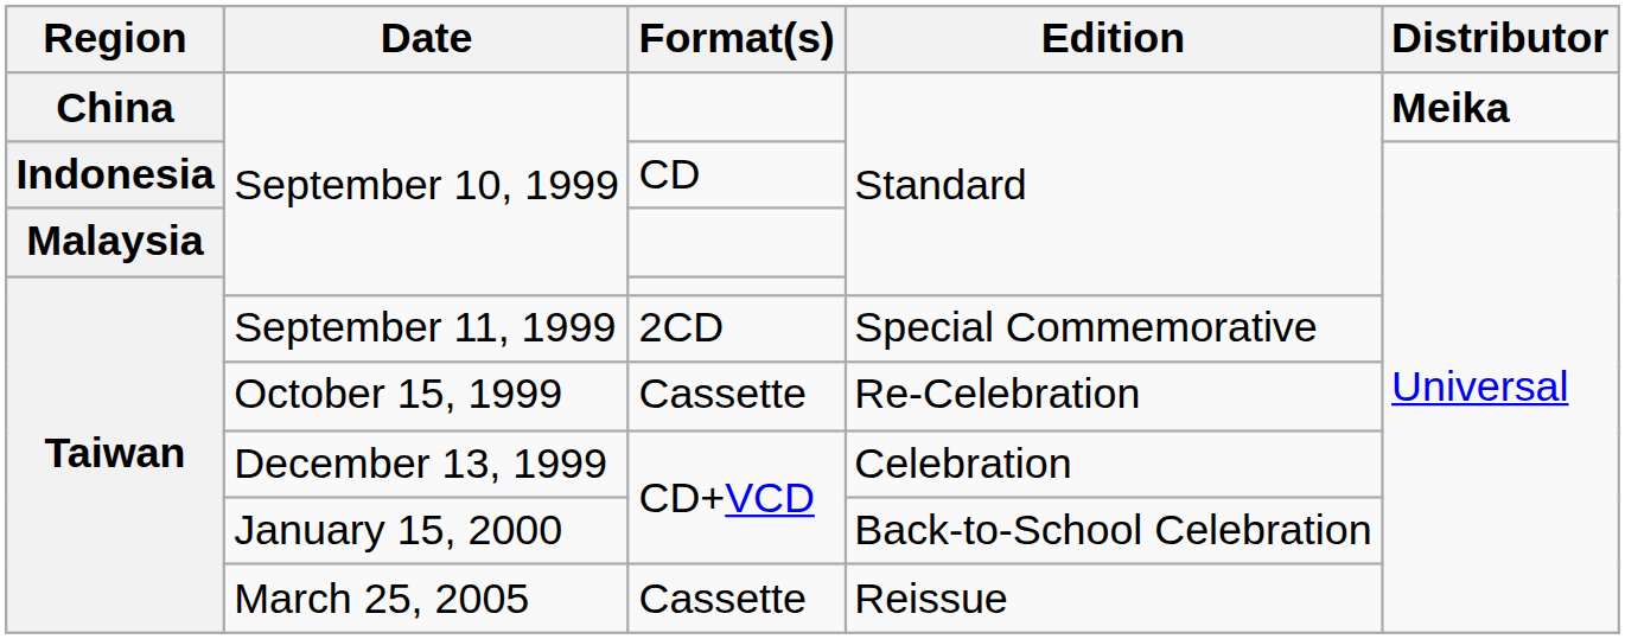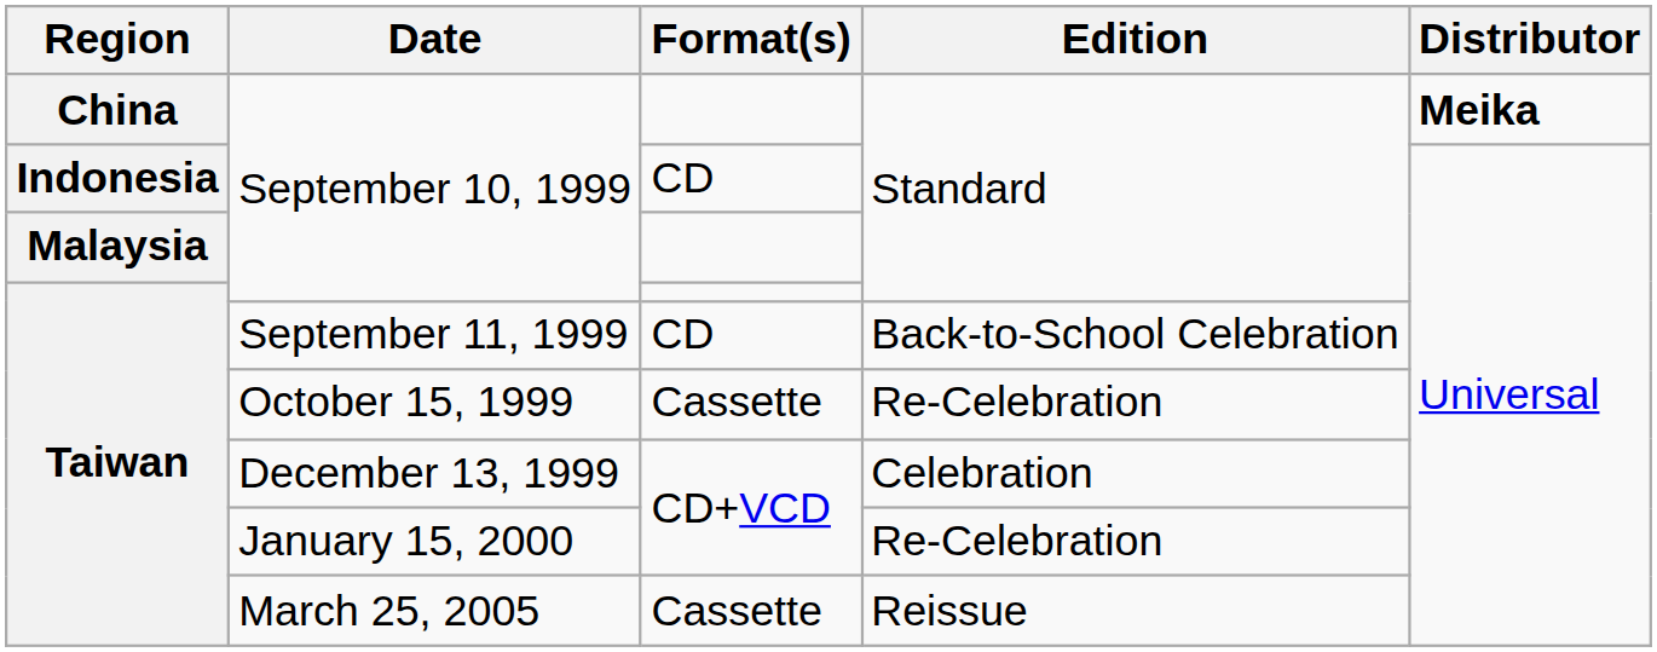September 11, 1999 | Format(s): 2CD -> CD
September 11, 1999 | Edition: Special Commemorative -> Back-to-School Celebration
January 15, 2000 | Edition: Back-to-School Celebration -> Re-Celebration
